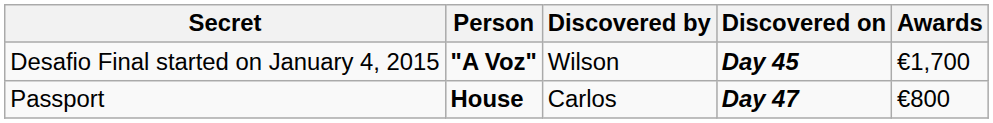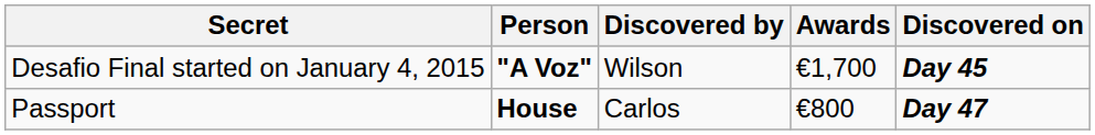columns swapped: Discovered on <-> Awards
